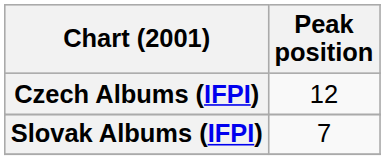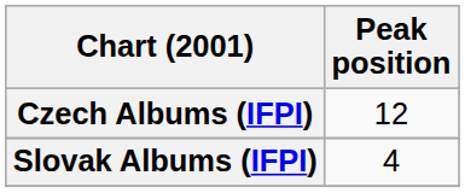Slovak Albums (IFPI) | Peak position: 7 -> 4
